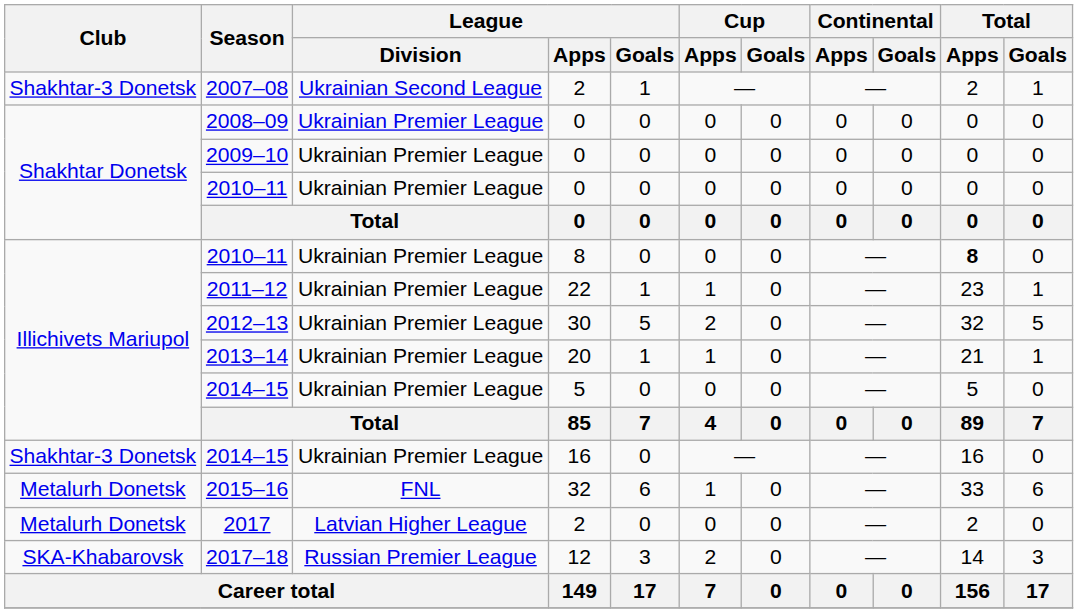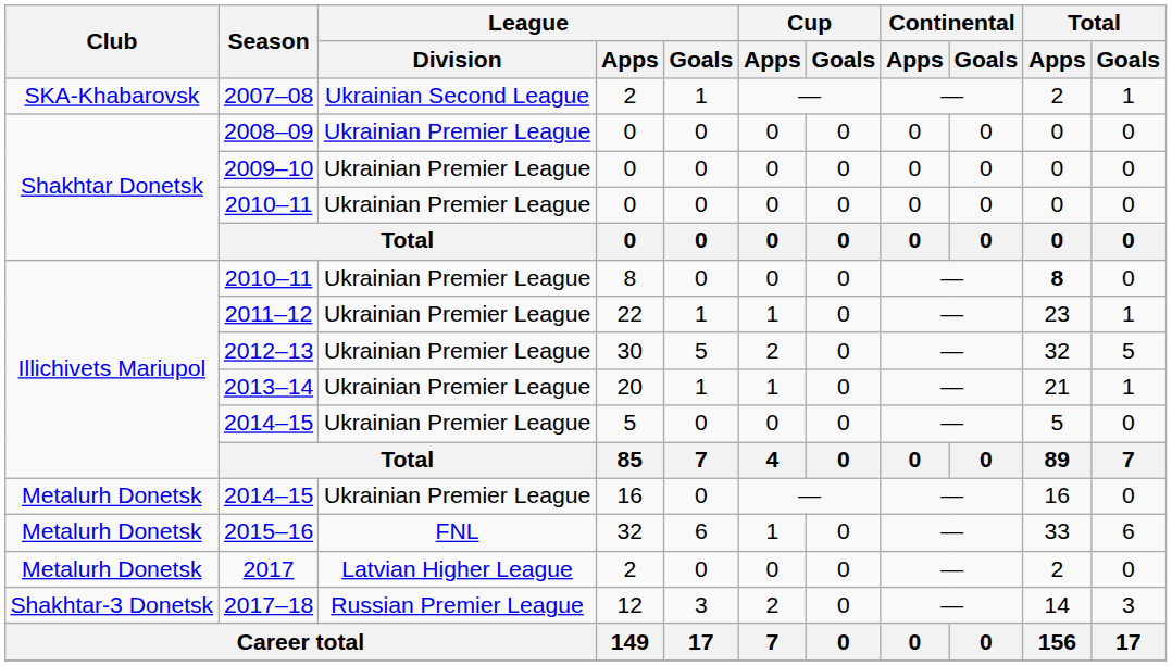2007–08 | Club: Shakhtar-3 Donetsk -> SKA-Khabarovsk
2014–15 / 16 | Club: Shakhtar-3 Donetsk -> Metalurh Donetsk
2017–18 | Club: SKA-Khabarovsk -> Shakhtar-3 Donetsk
